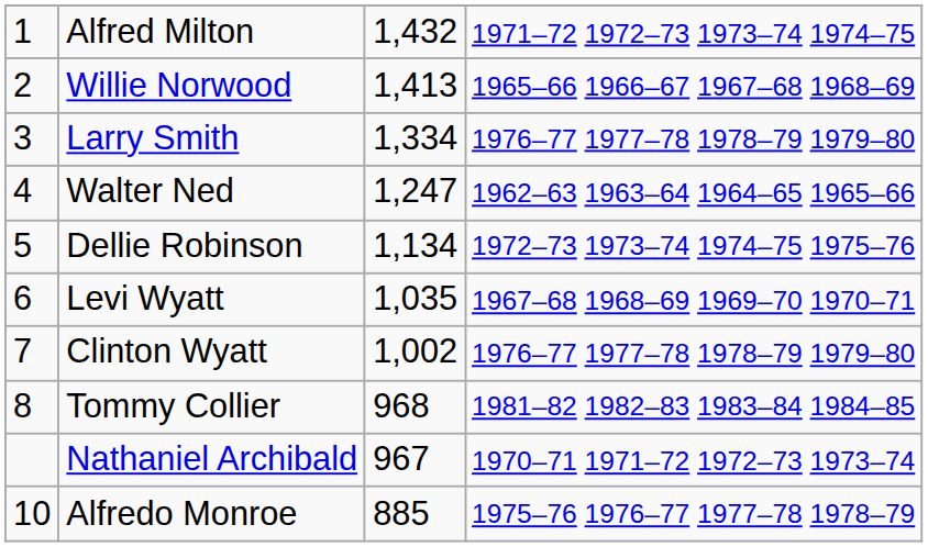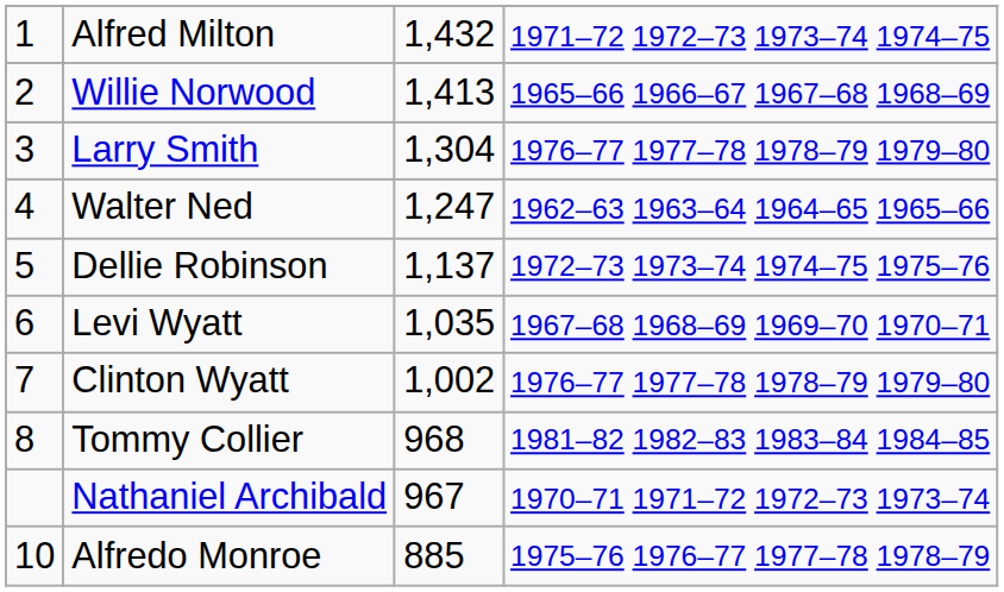Larry Smith | column 3: 1,334 -> 1,304
Dellie Robinson | column 3: 1,134 -> 1,137
